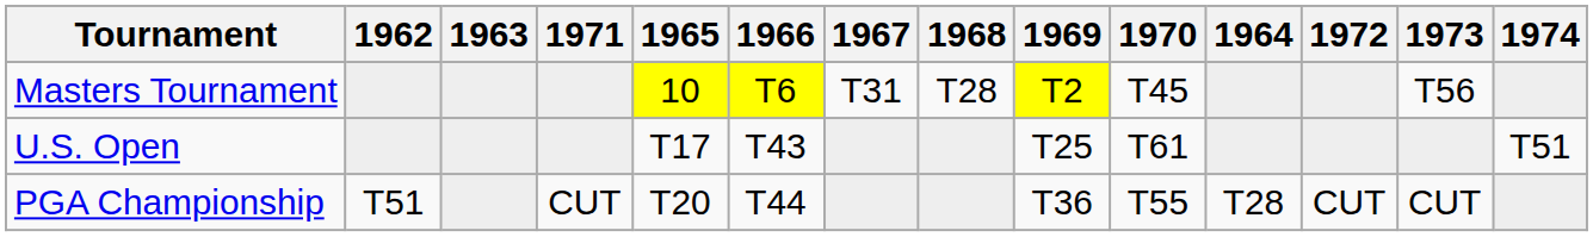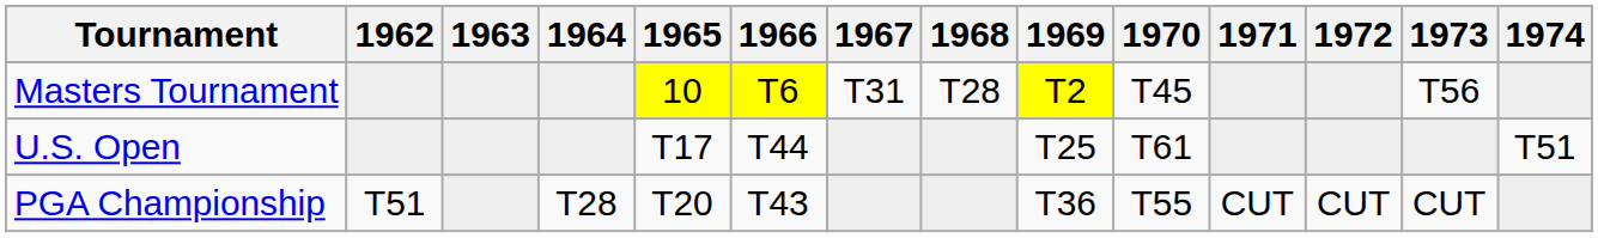columns swapped: 1964 <-> 1971
U.S. Open | 1966: T43 -> T44
PGA Championship | 1966: T44 -> T43
